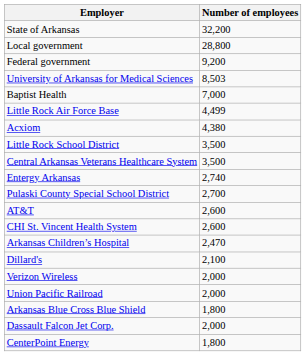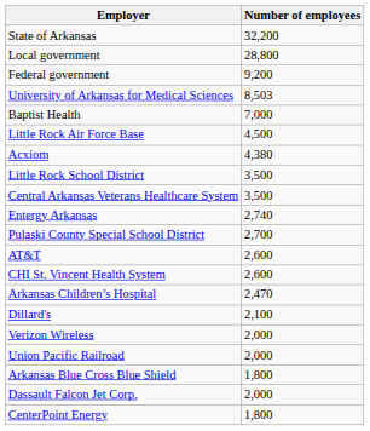Little Rock Air Force Base | Number of employees: 4,499 -> 4,500
